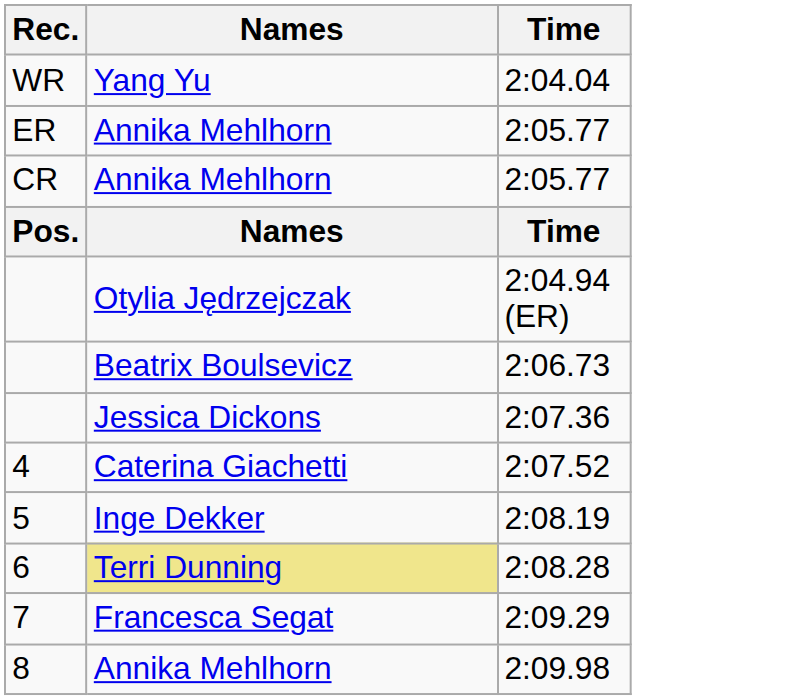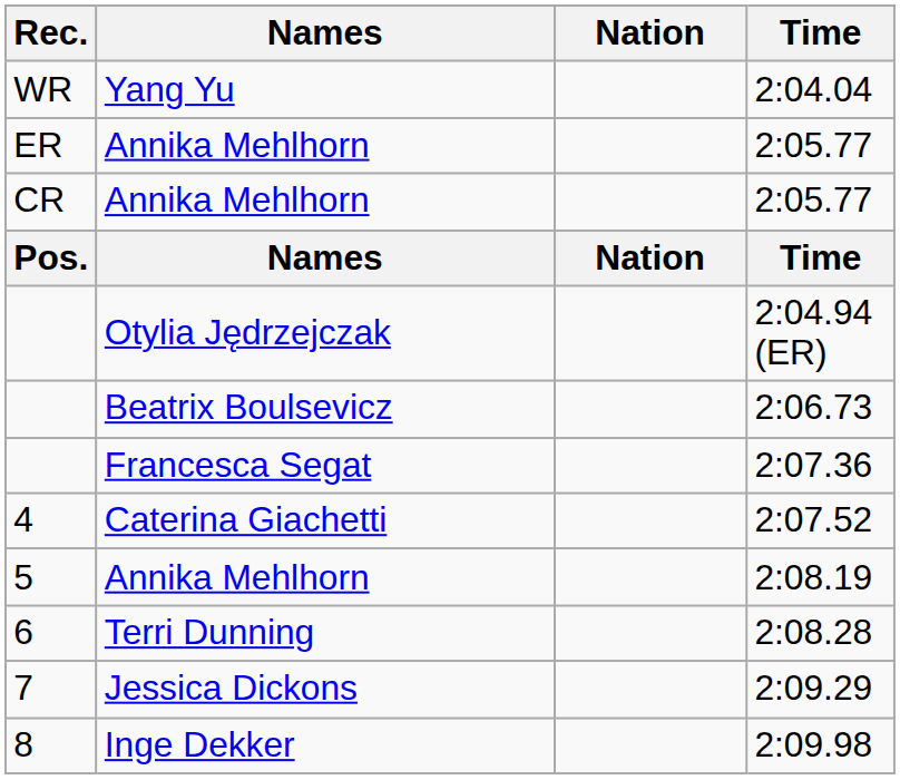+ column: Nation | Nation
2:07.36 | Names: Jessica Dickons -> Francesca Segat
2:08.19 | Names: Inge Dekker -> Annika Mehlhorn
2:08.28 | Names: khaki background -> no background
2:09.29 | Names: Francesca Segat -> Jessica Dickons
2:09.98 | Names: Annika Mehlhorn -> Inge Dekker
